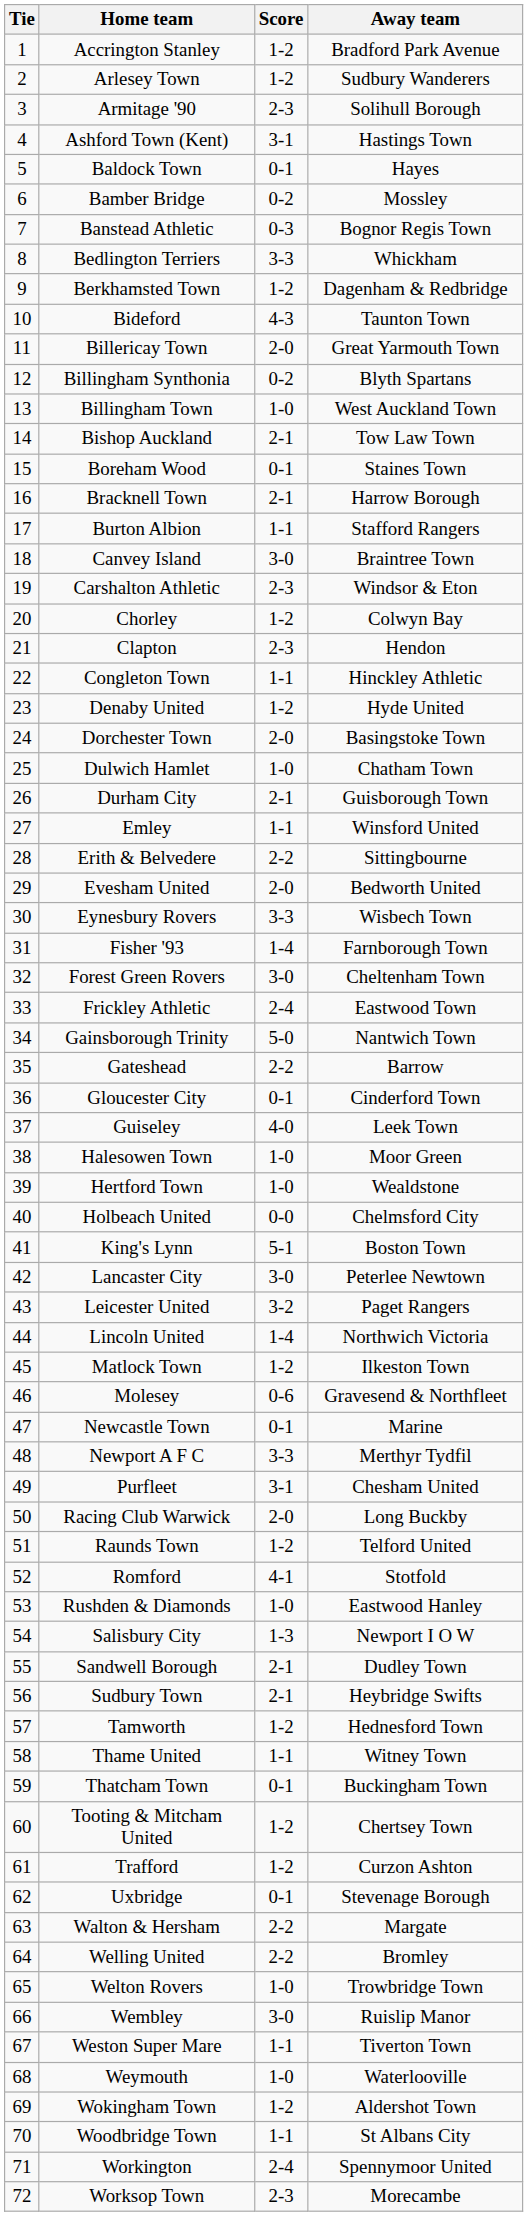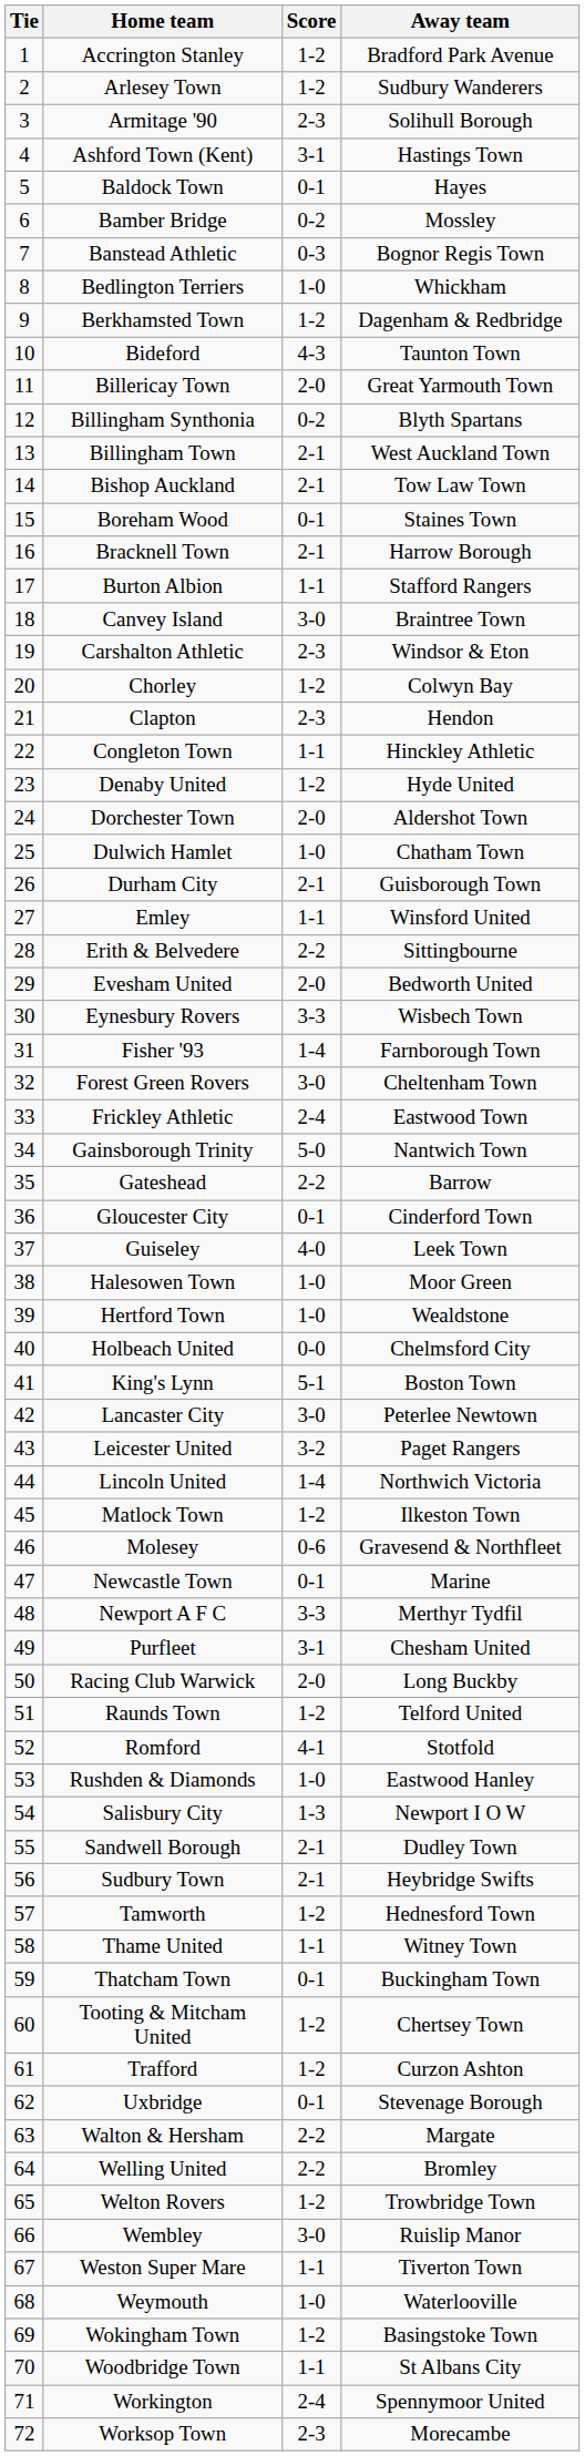Bedlington Terriers | Score: 3-3 -> 1-0
Billingham Town | Score: 1-0 -> 2-1
Dorchester Town | Away team: Basingstoke Town -> Aldershot Town
Welton Rovers | Score: 1-0 -> 1-2
Wokingham Town | Away team: Aldershot Town -> Basingstoke Town
